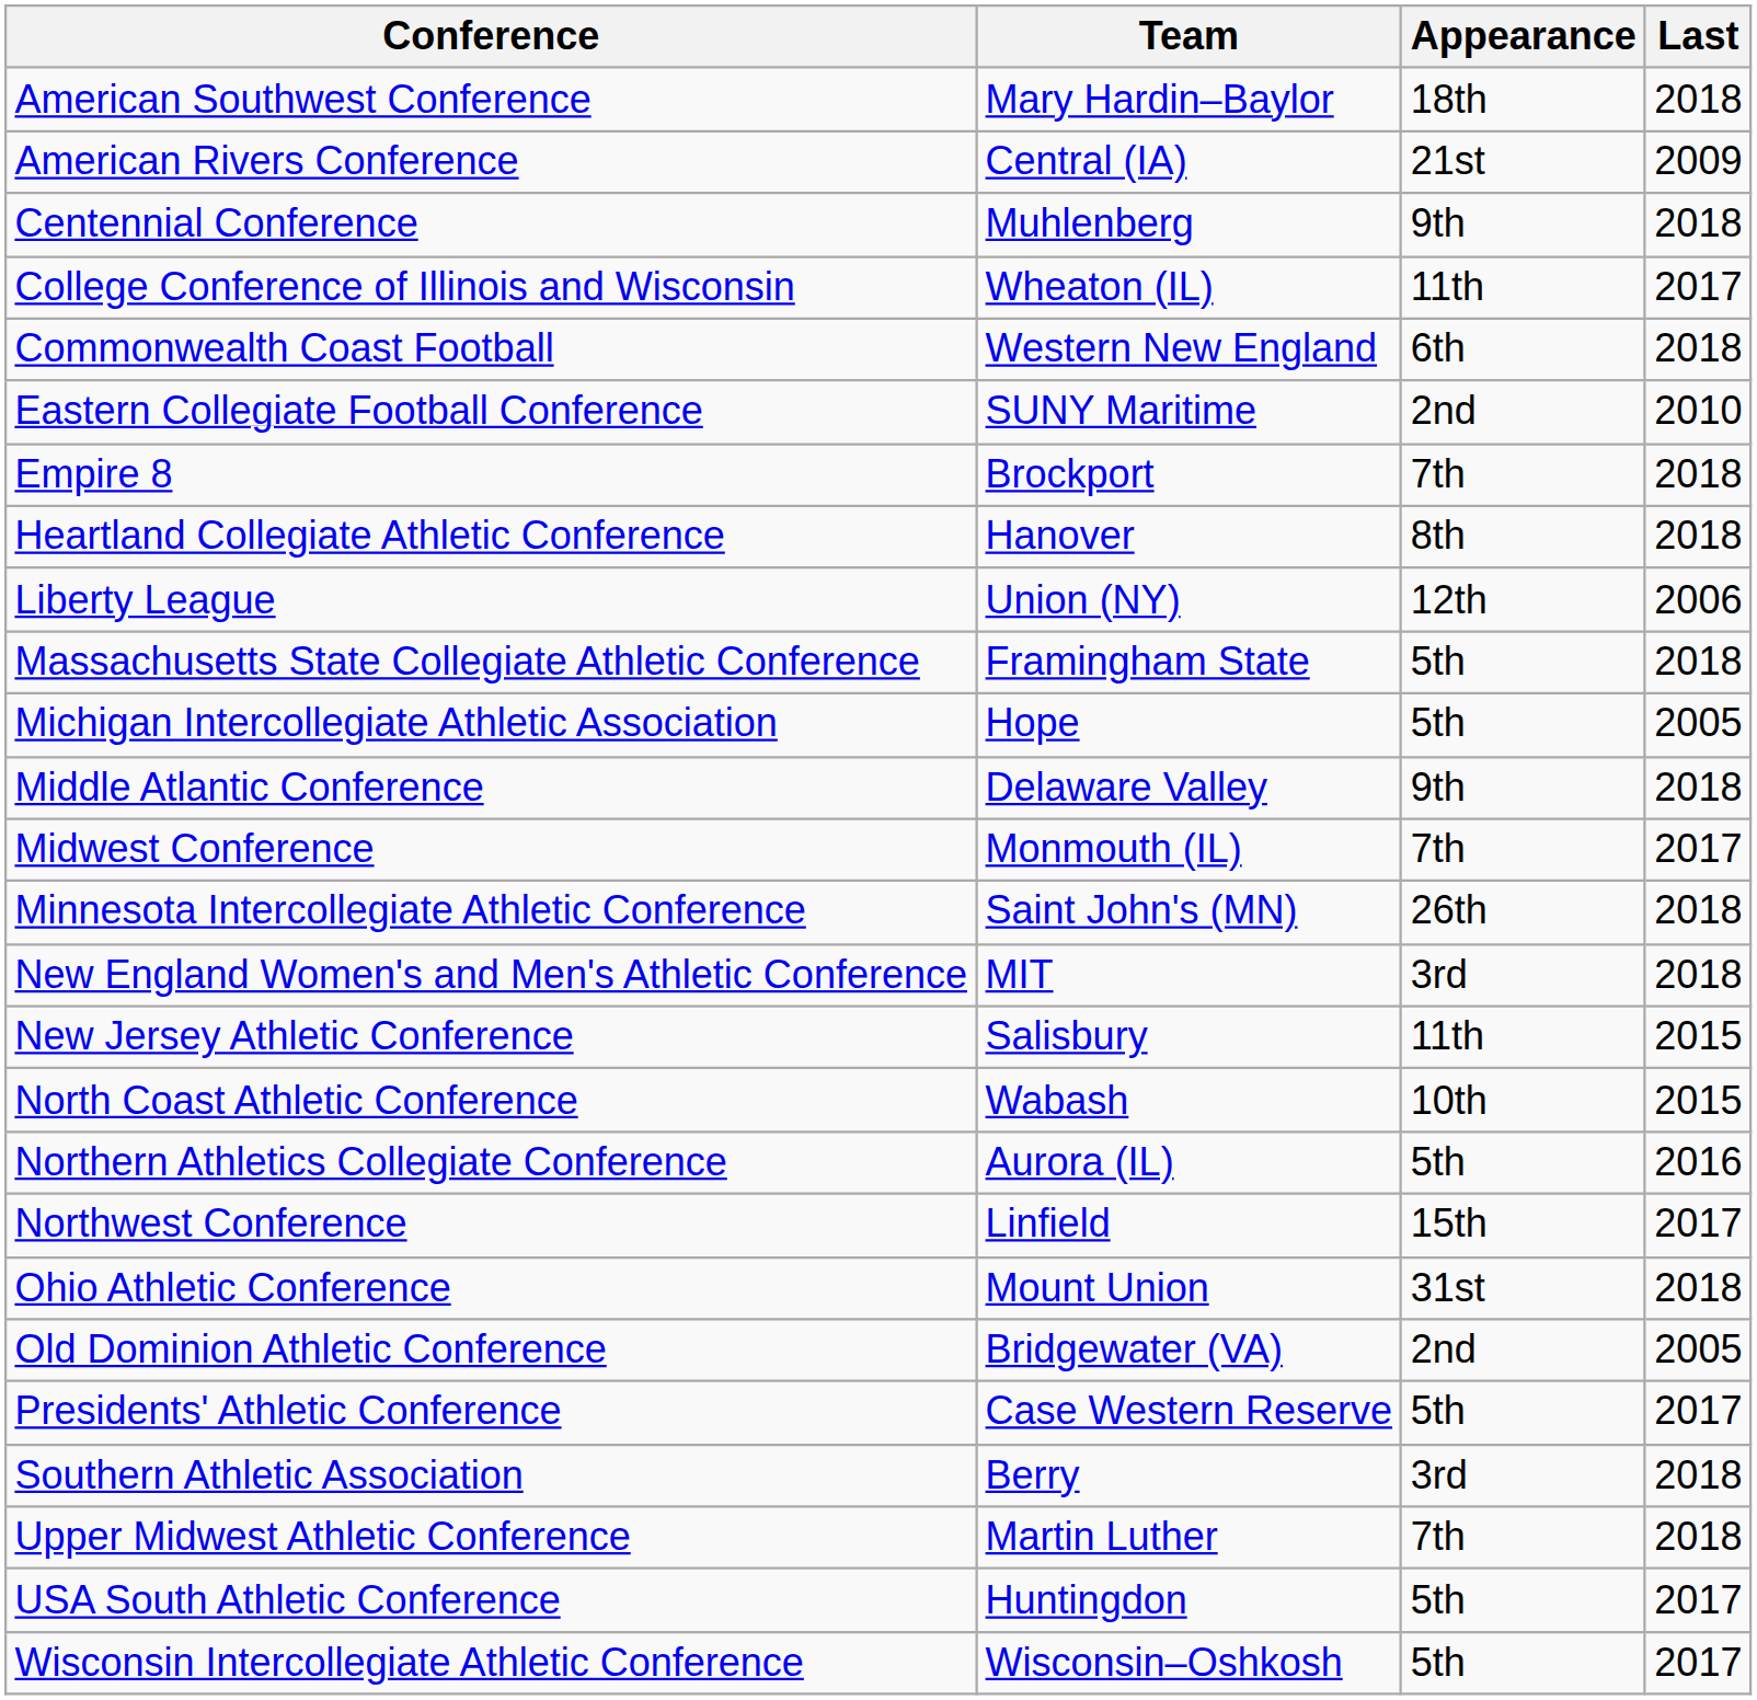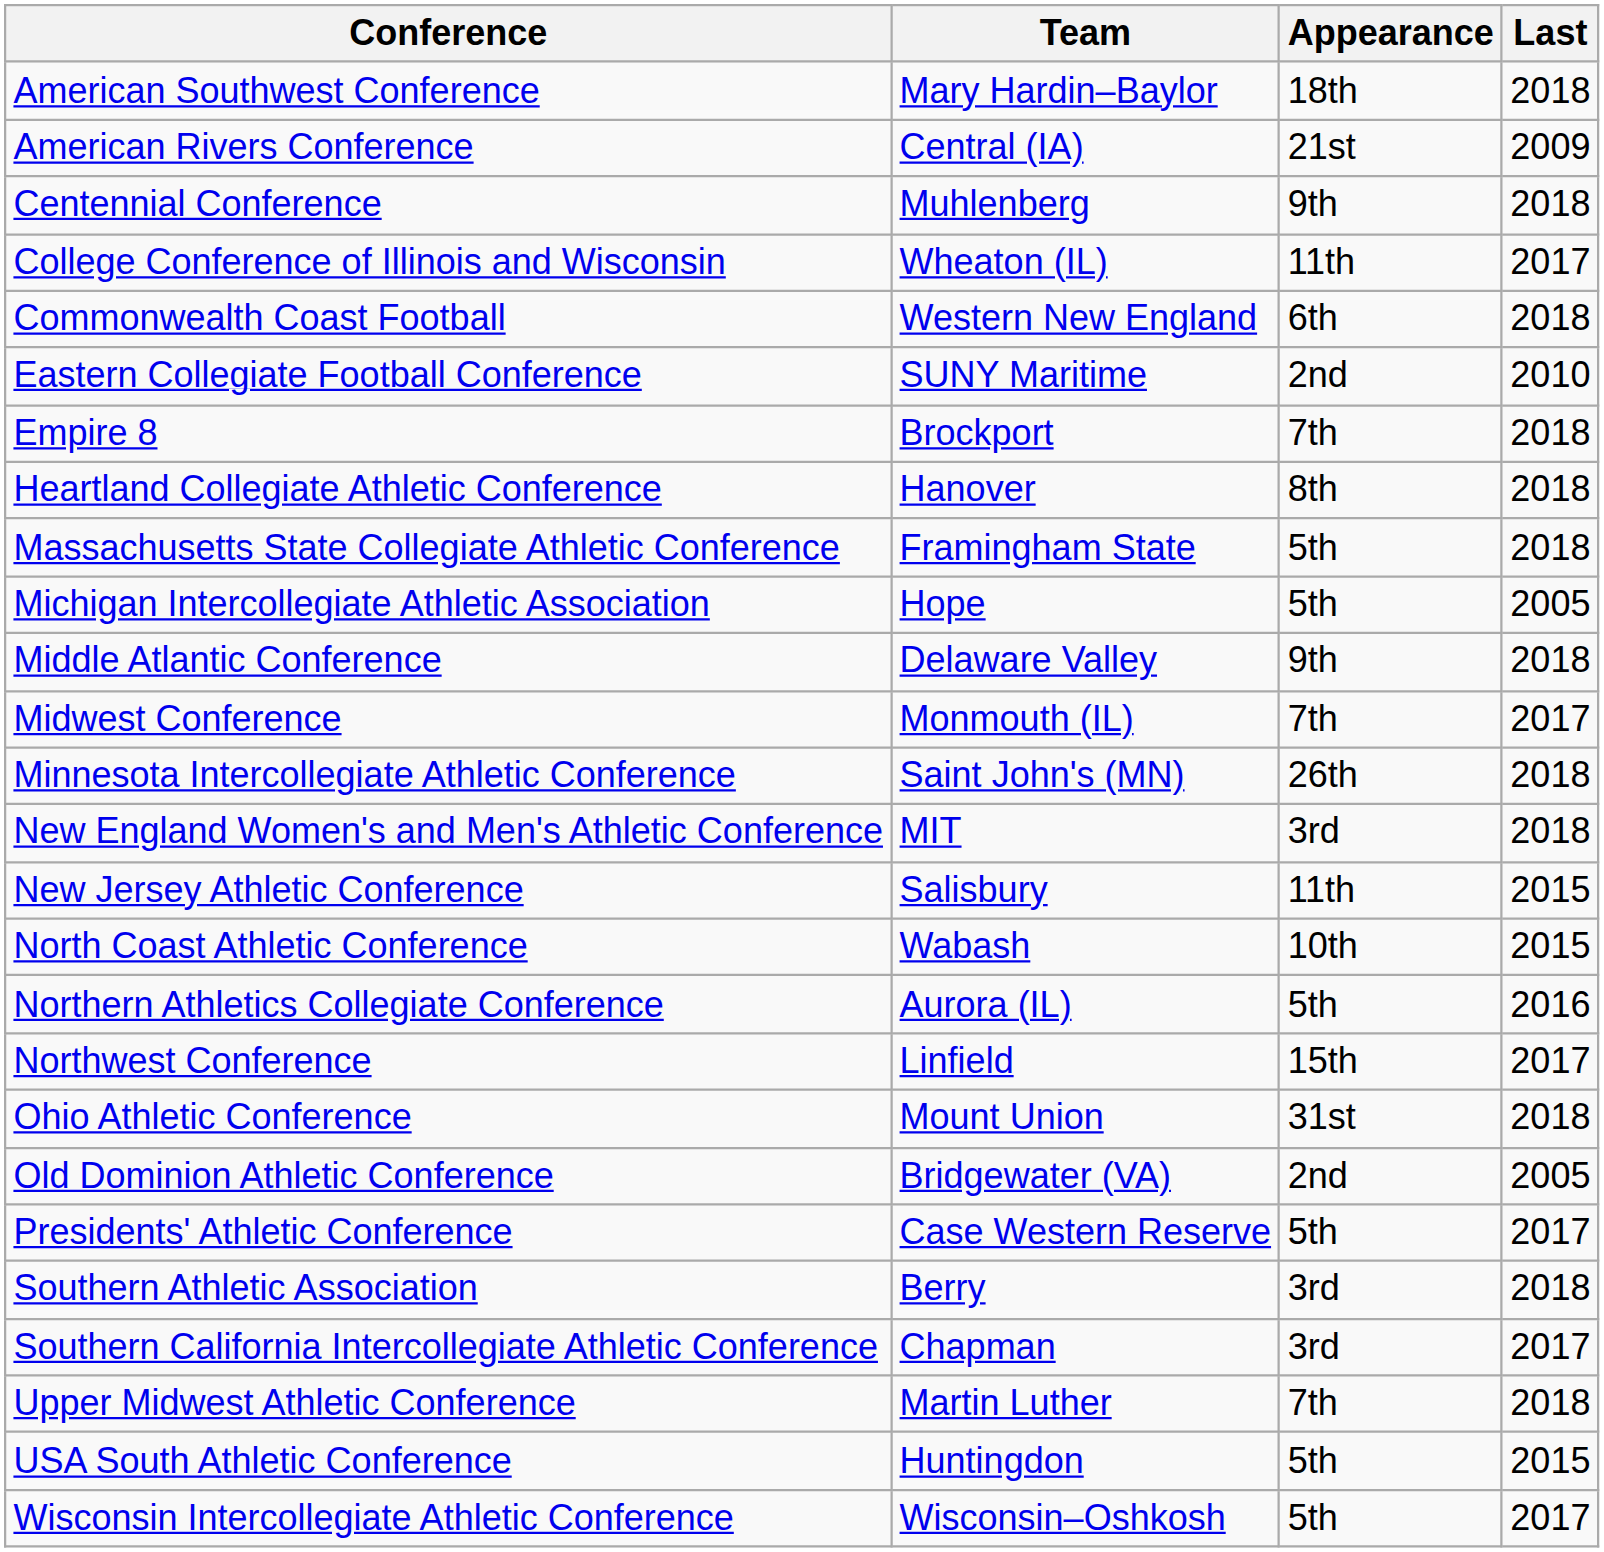- row: Liberty League | Union (NY) | 12th | 2006
+ row: Southern California Intercollegiate Athletic Conference | Chapman | 3rd | 2017
USA South Athletic Conference | Last: 2017 -> 2015
